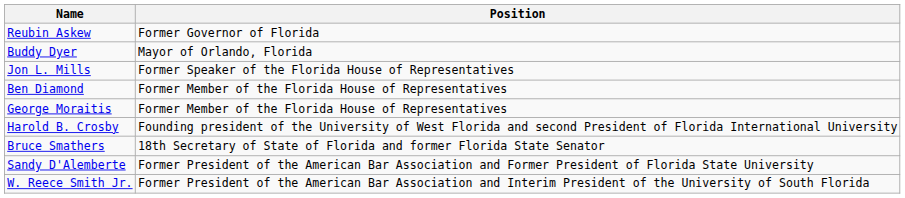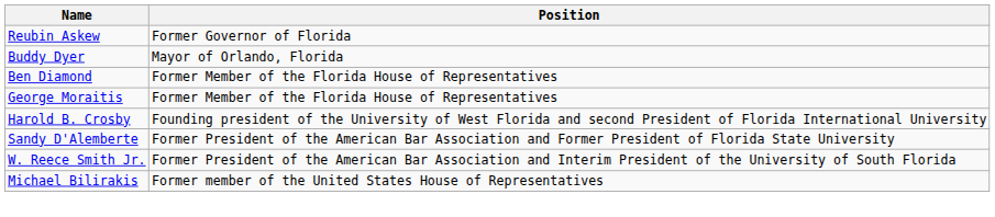- row: Jon L. Mills | Former Speaker of the Florida House of Representatives
- row: Bruce Smathers | 18th Secretary of State of Florida and former Florida State Senator
+ row: Michael Bilirakis | Former member of the United States House of Representatives
